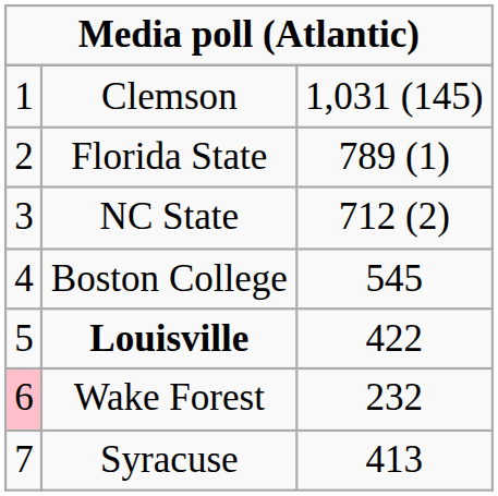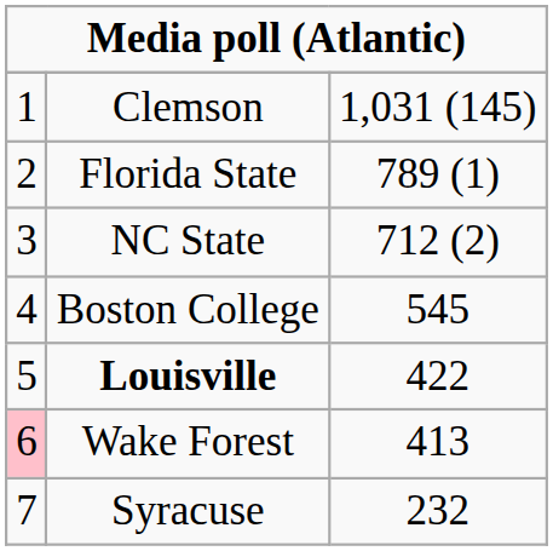Wake Forest | column 3: 232 -> 413
Syracuse | column 3: 413 -> 232
